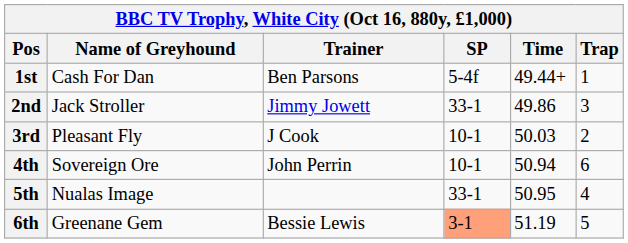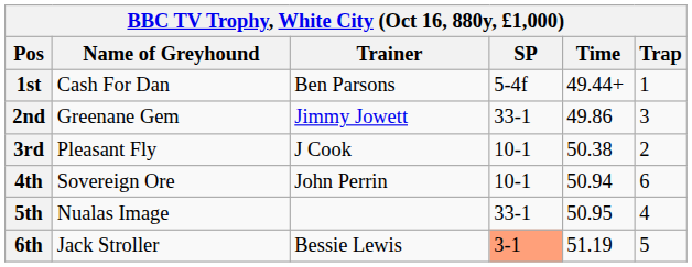2nd | Name of Greyhound: Jack Stroller -> Greenane Gem
3rd | Time: 50.03 -> 50.38
6th | Name of Greyhound: Greenane Gem -> Jack Stroller
